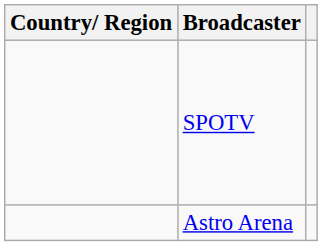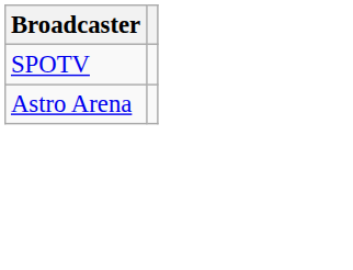- column: Country/ Region
